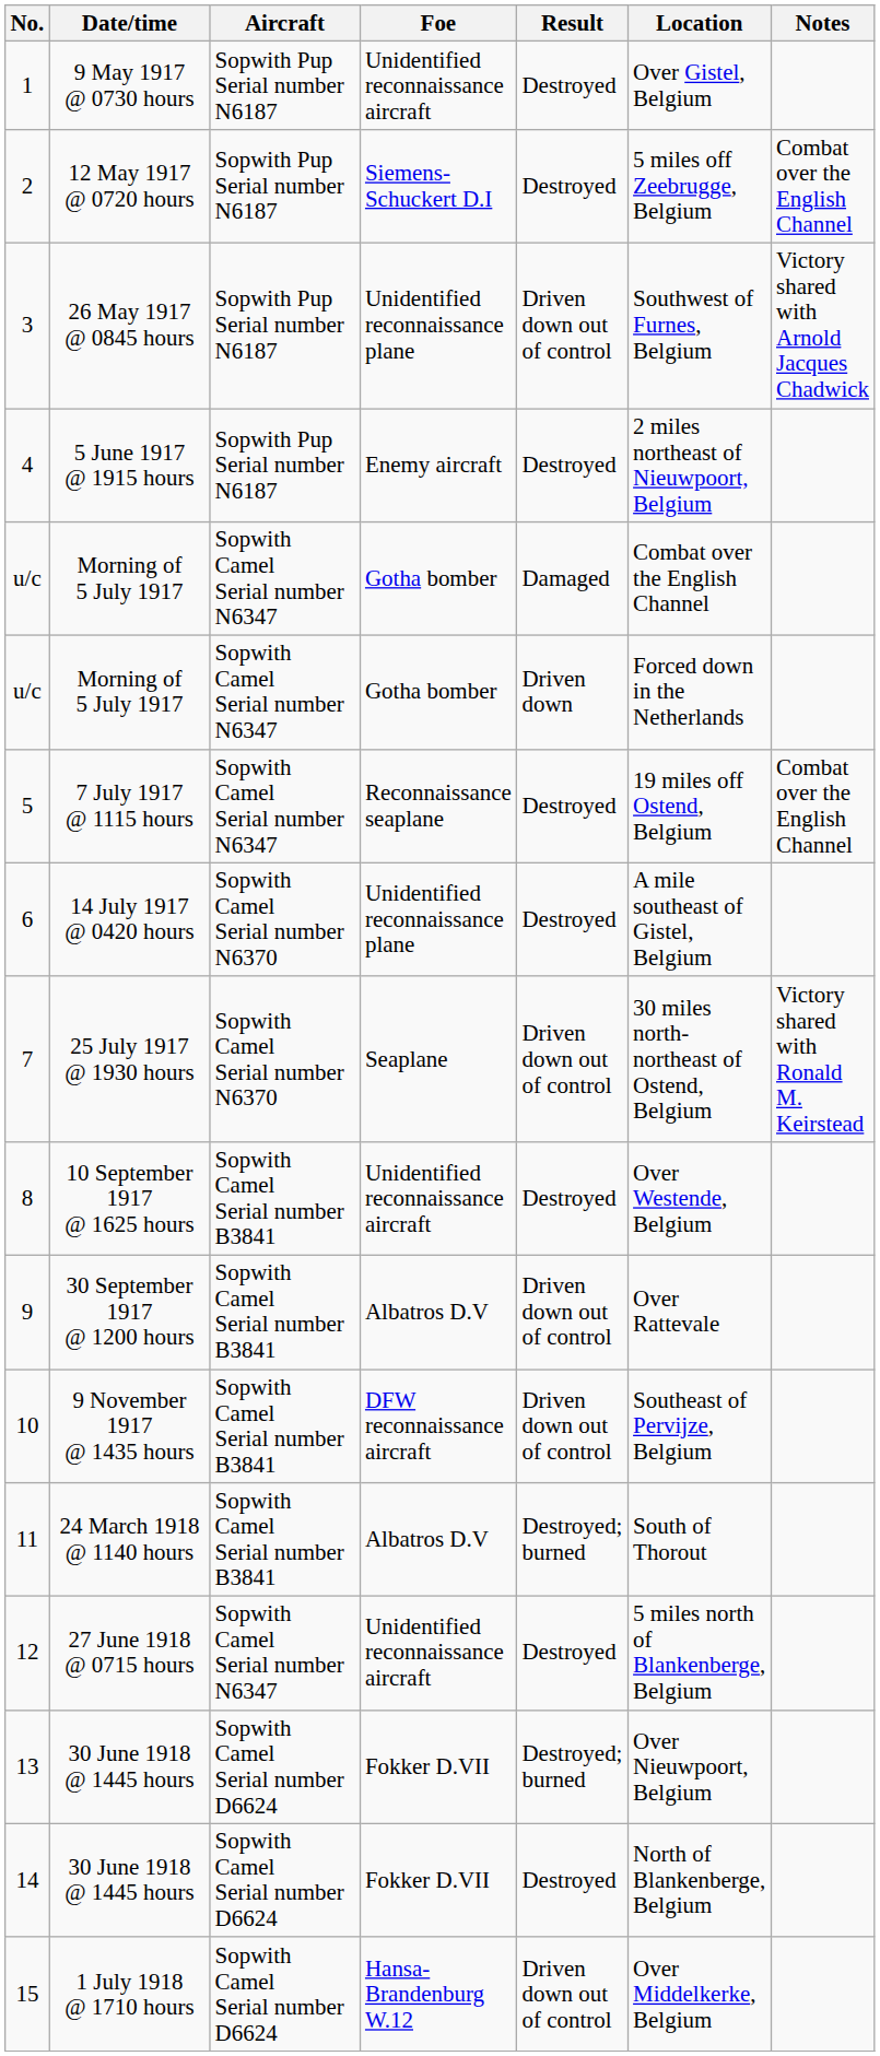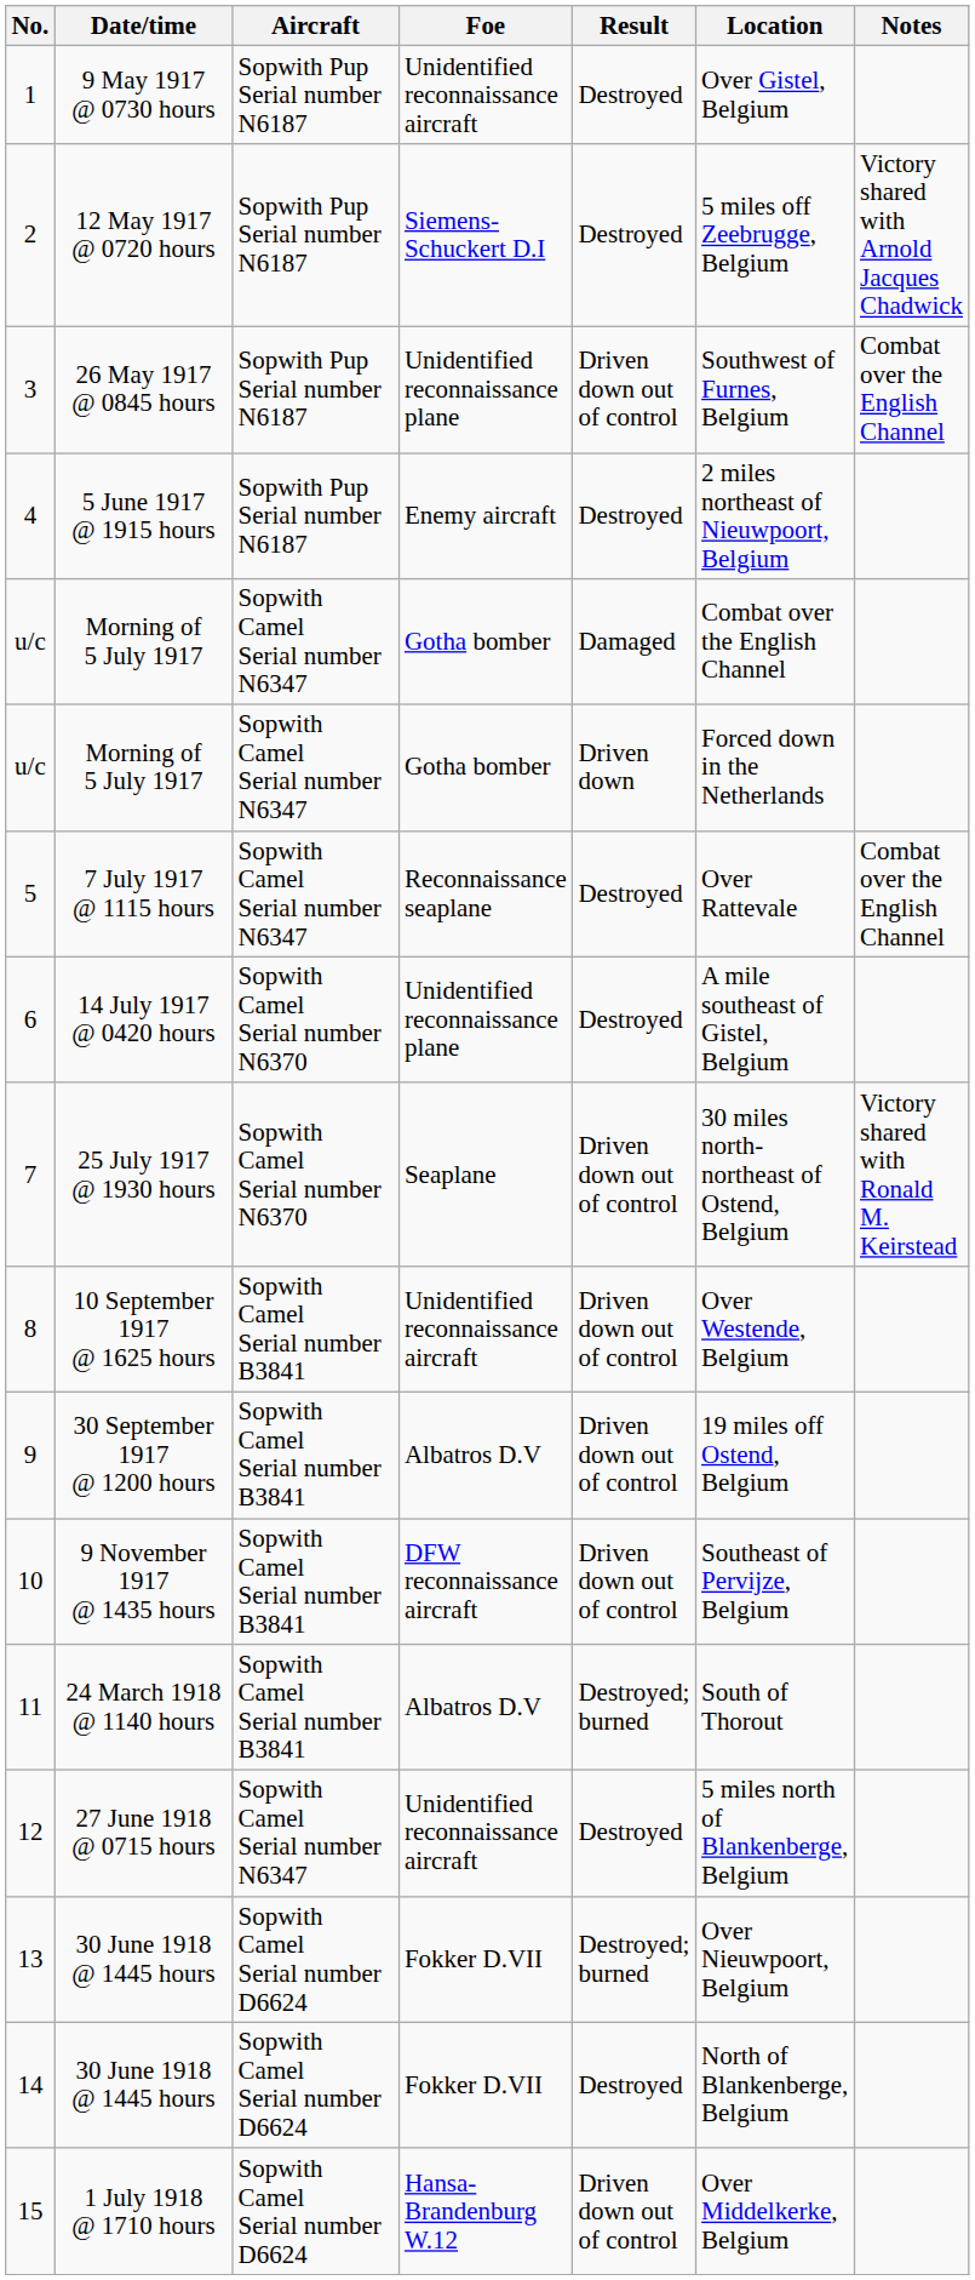2 | Notes: Combat over the English Channel -> Victory shared with Arnold Jacques Chadwick
3 | Notes: Victory shared with Arnold Jacques Chadwick -> Combat over the English Channel
5 | Location: 19 miles off Ostend, Belgium -> Over Rattevale
8 | Result: Destroyed -> Driven down out of control
9 | Location: Over Rattevale -> 19 miles off Ostend, Belgium
